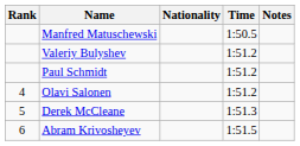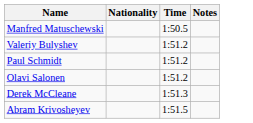- column: Rank | 4 | 5 | 6
